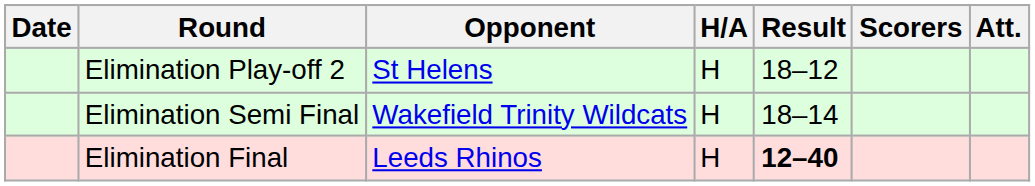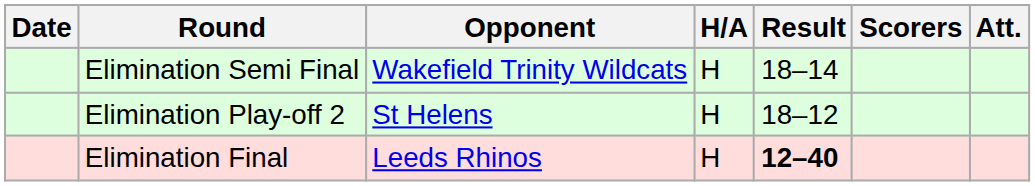rows swapped: Elimination Play-off 2 <-> Elimination Semi Final
